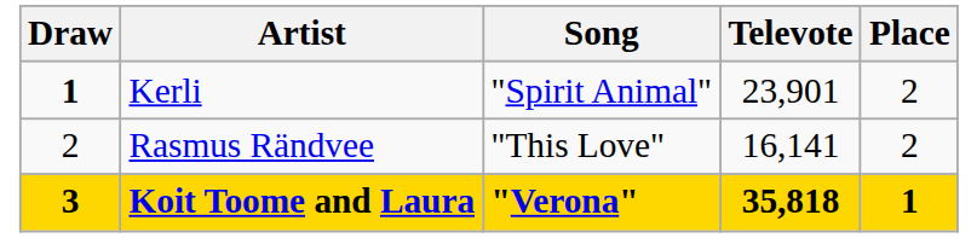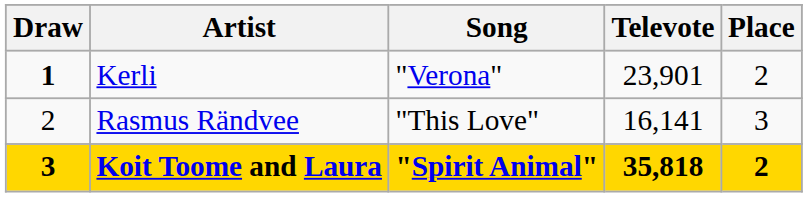Kerli | Song: "Spirit Animal" -> "Verona"
Rasmus Rändvee | Place: 2 -> 3
Koit Toome and Laura | Song: "Verona" -> "Spirit Animal"
Koit Toome and Laura | Place: 1 -> 2
